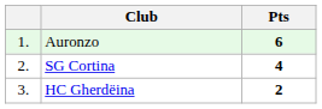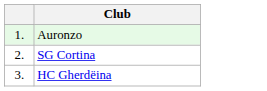- column: Pts | 6 | 4 | 2
